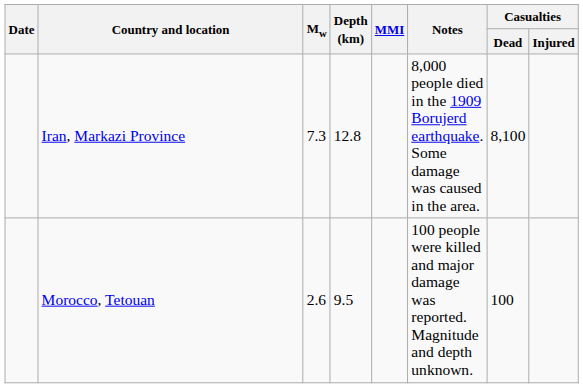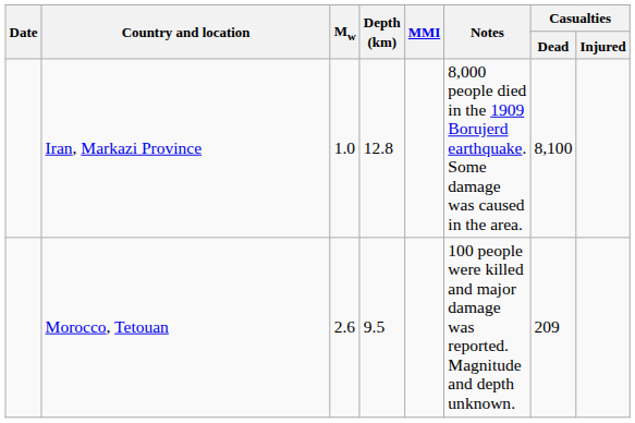Iran, Markazi Province | Mw: 7.3 -> 1.0
Morocco, Tetouan | Casualties / Dead: 100 -> 209
